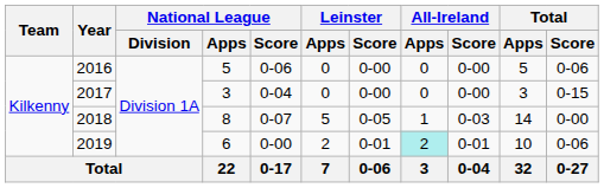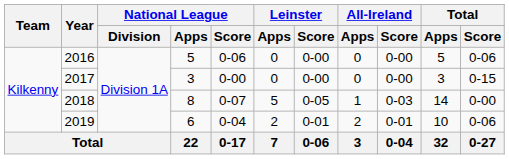2017 | National League / Score: 0-04 -> 0-00
2019 | National League / Score: 0-00 -> 0-04
2019 | All-Ireland / Apps: paleturquoise background -> no background
